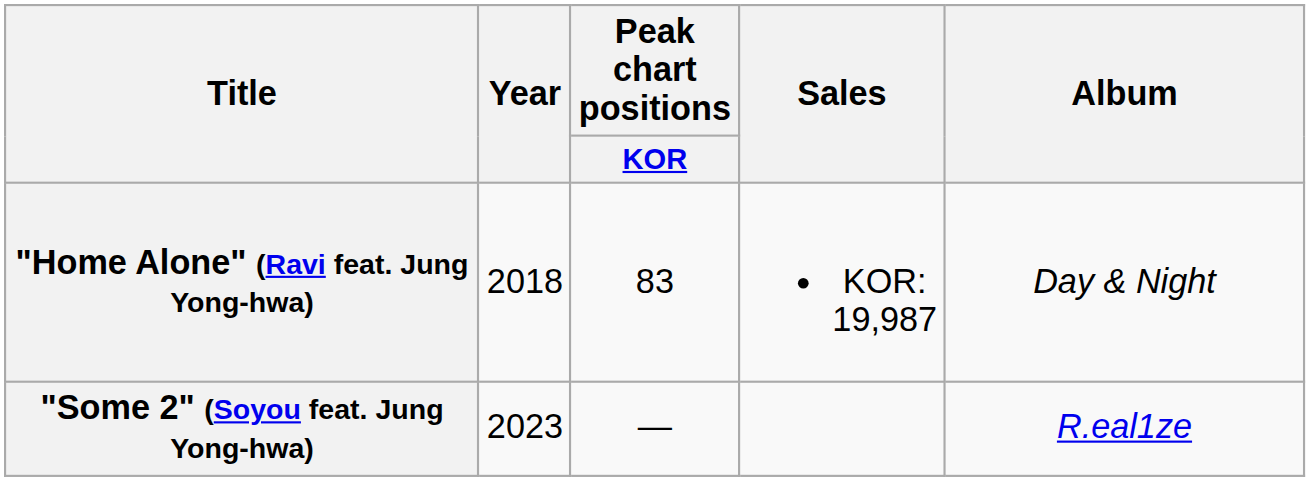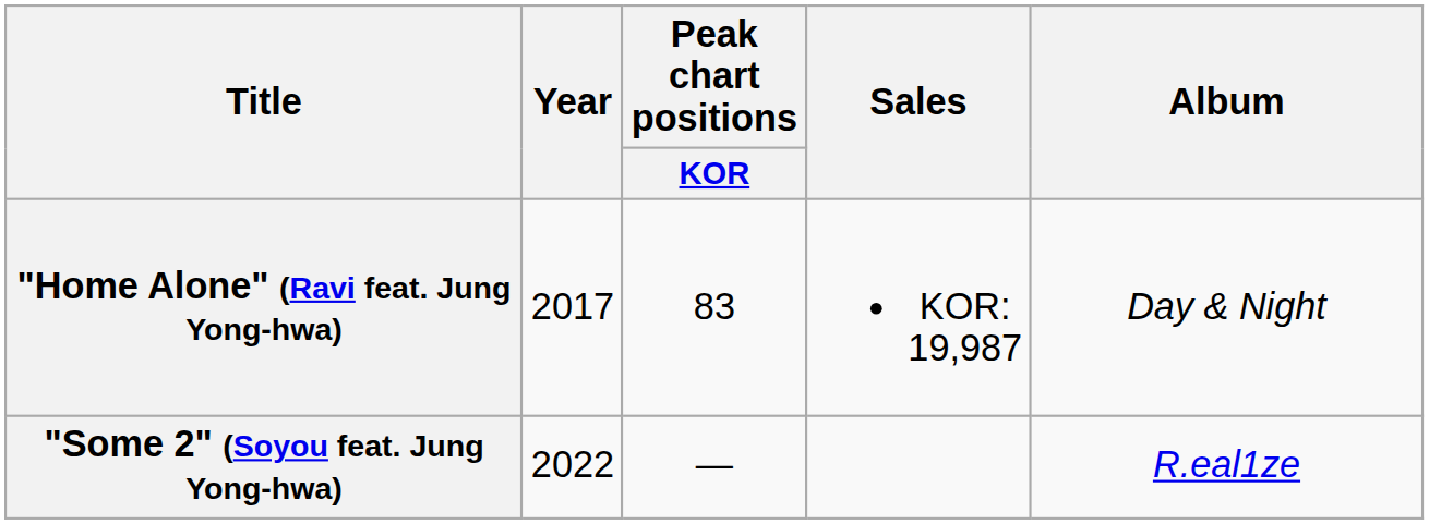"Home Alone" (Ravi feat. Jung Yong-hwa) | Year: 2018 -> 2017
"Some 2" (Soyou feat. Jung Yong-hwa) | Year: 2023 -> 2022
